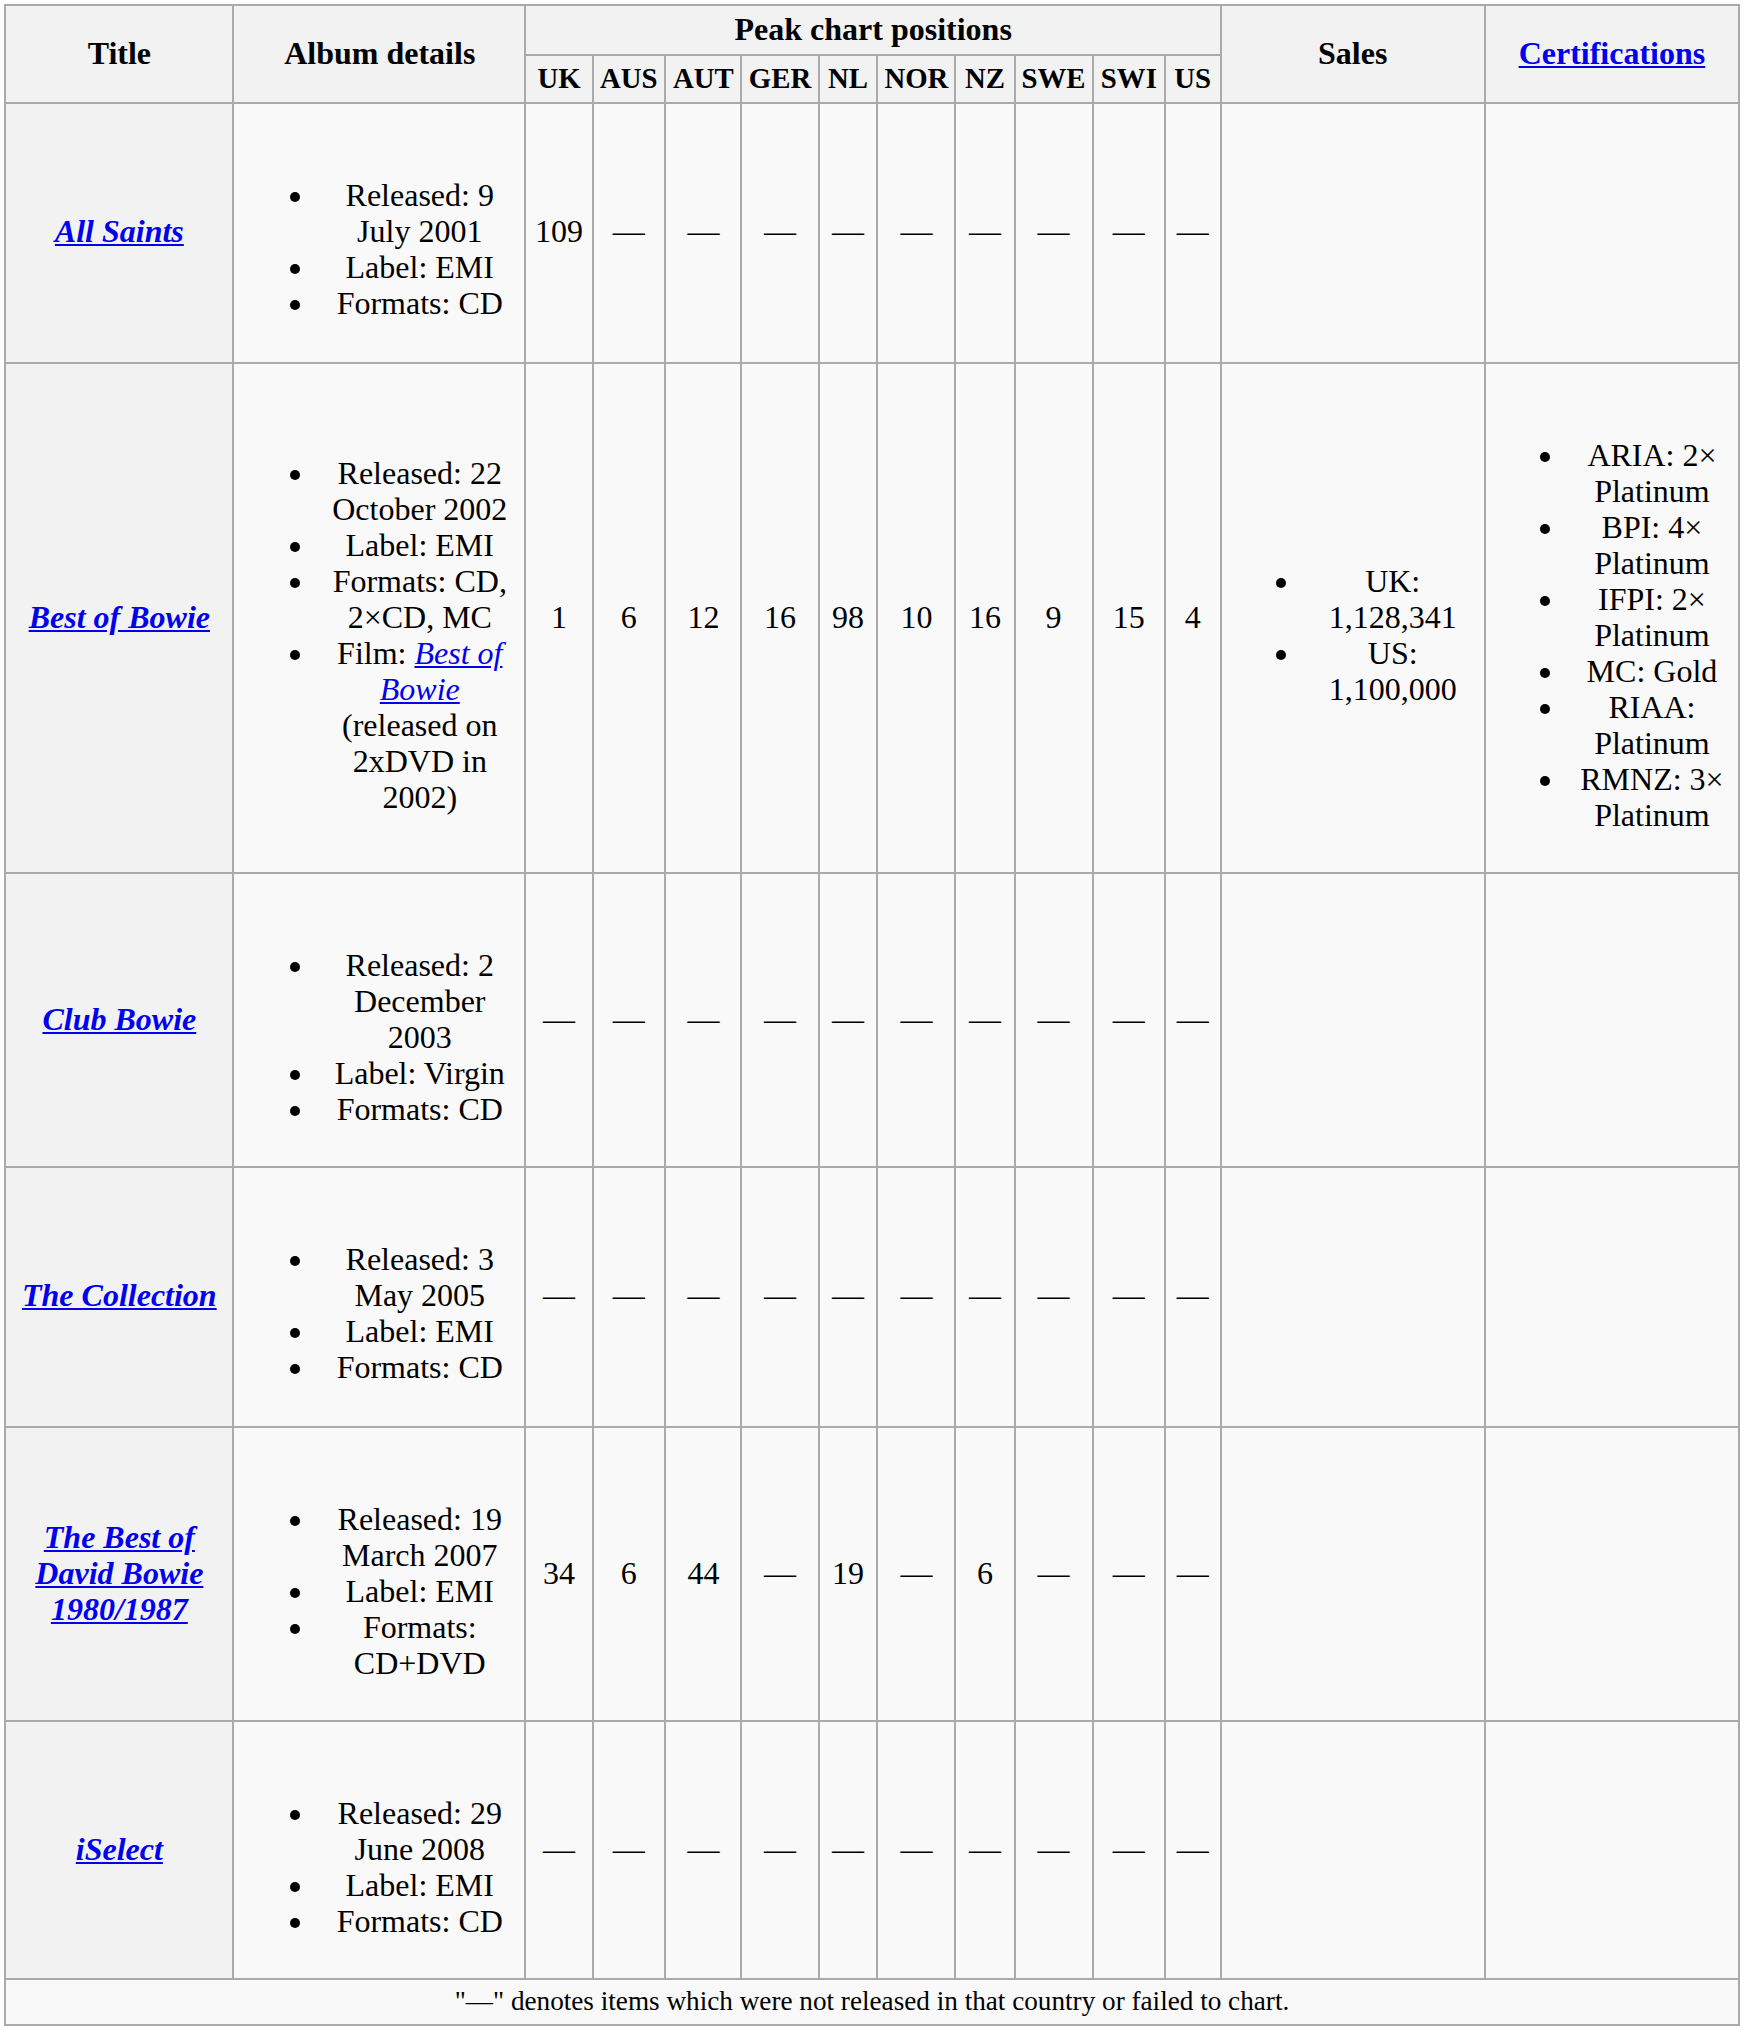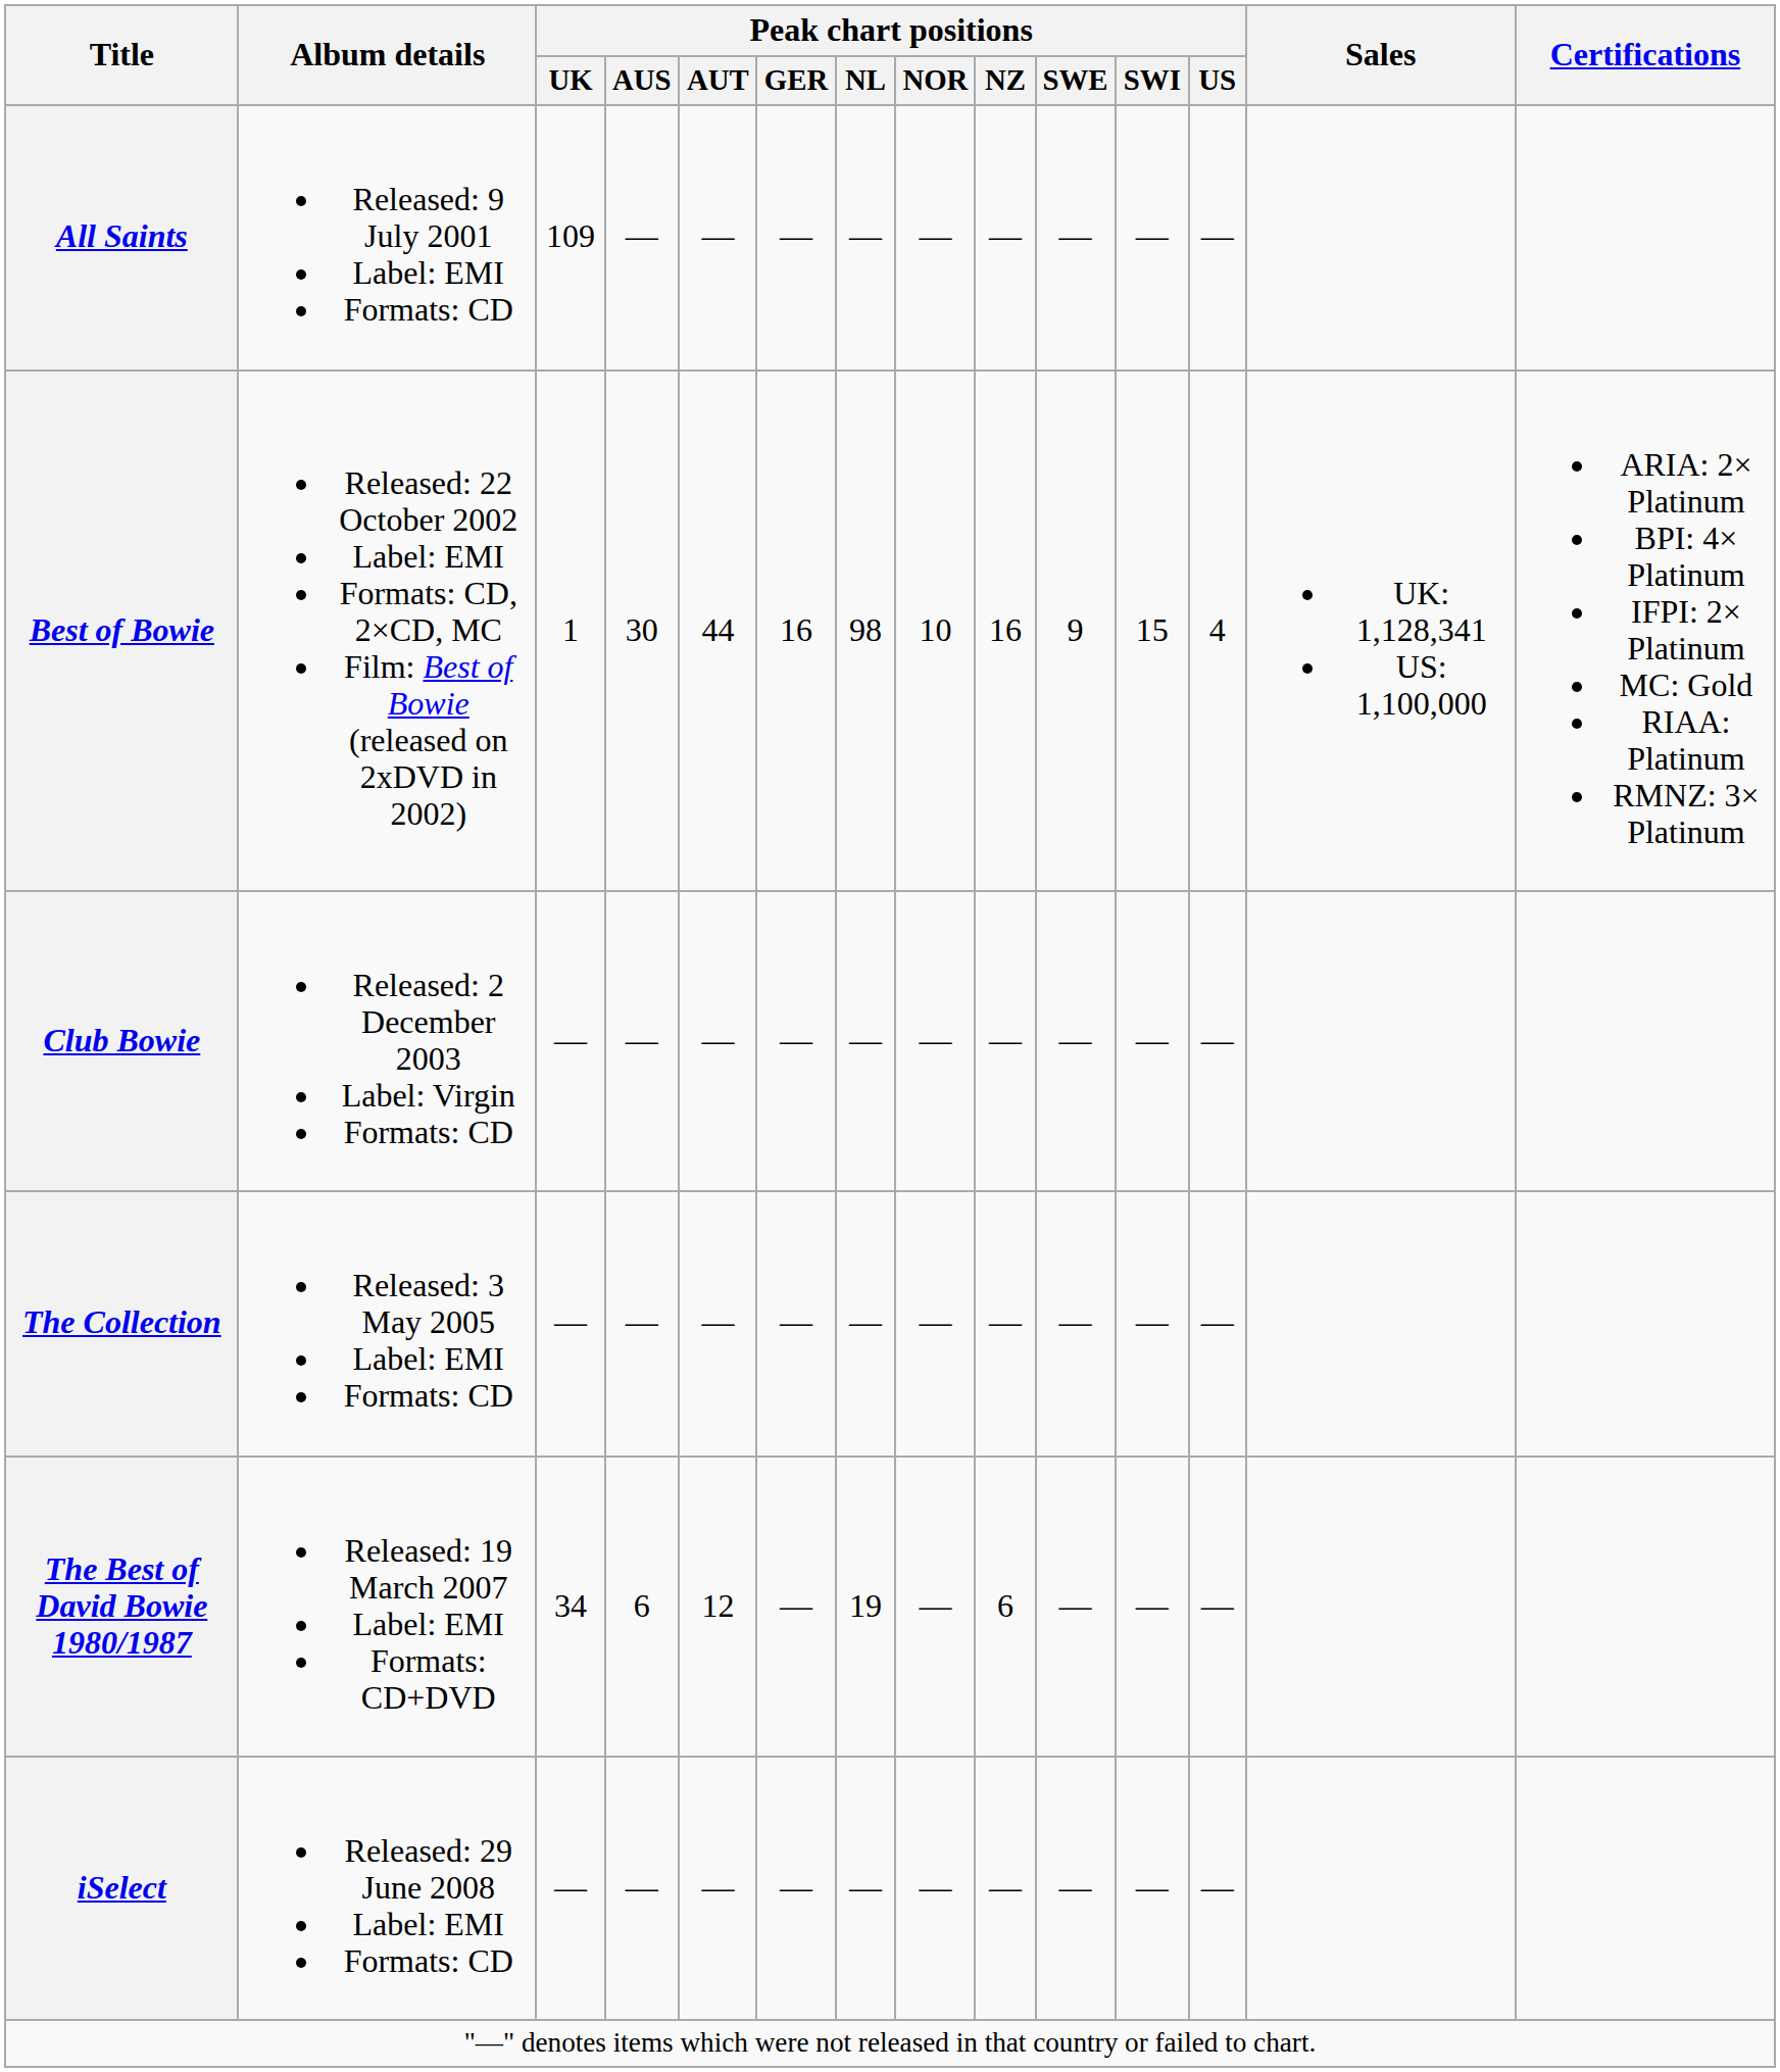Best of Bowie | Peak chart positions / AUS: 6 -> 30
Best of Bowie | Peak chart positions / AUT: 12 -> 44
The Best of David Bowie 1980/1987 | Peak chart positions / AUT: 44 -> 12
